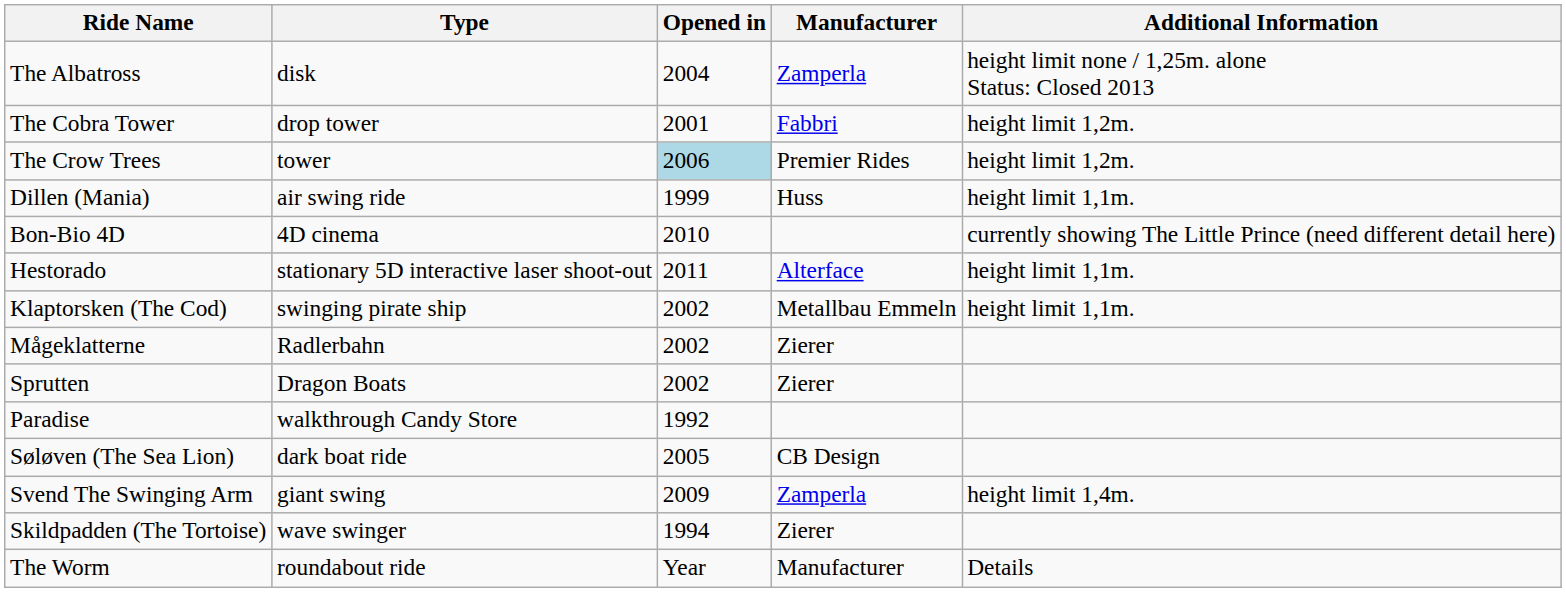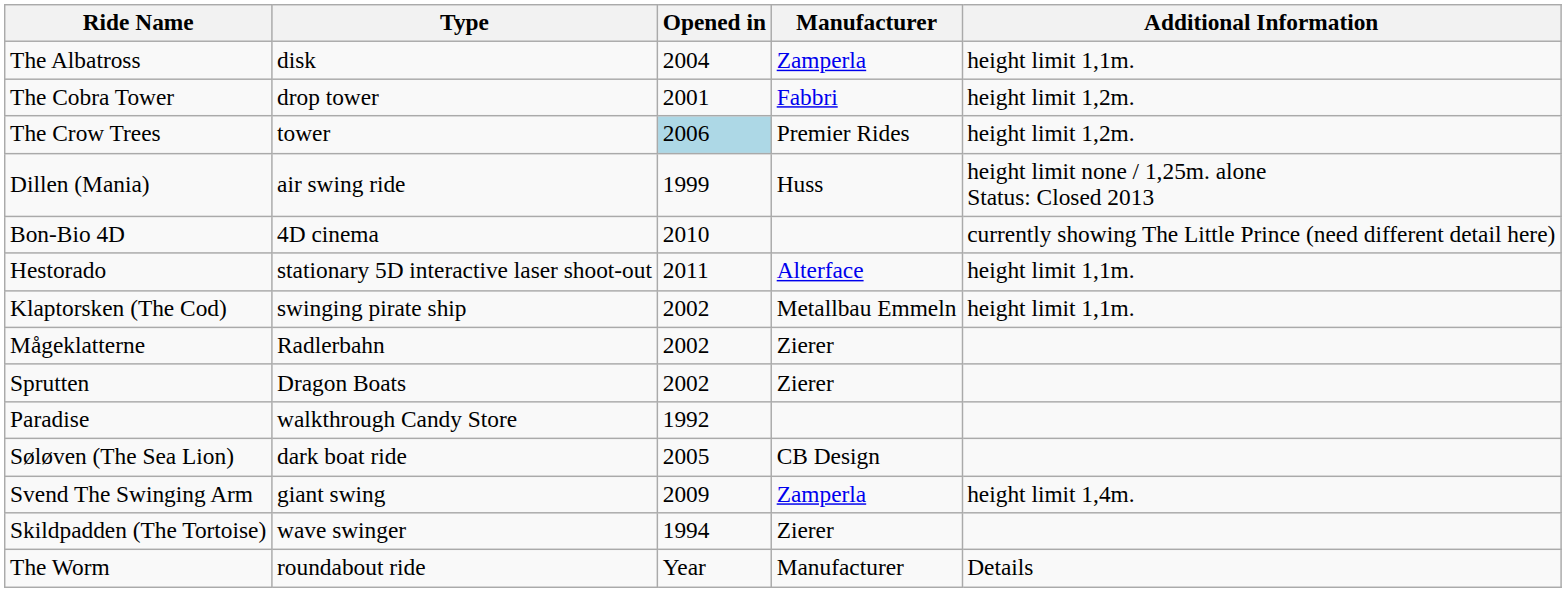The Albatross | Additional Information: height limit none / 1,25m. alone Status: Closed 2013 -> height limit 1,1m.
Dillen (Mania) | Additional Information: height limit 1,1m. -> height limit none / 1,25m. alone Status: Closed 2013
